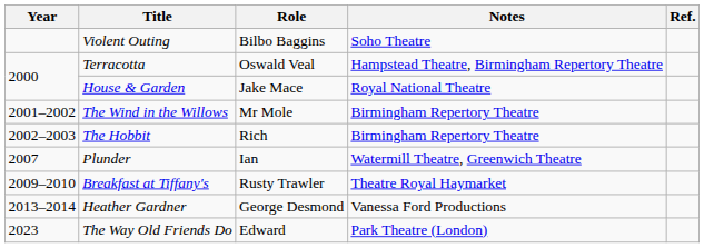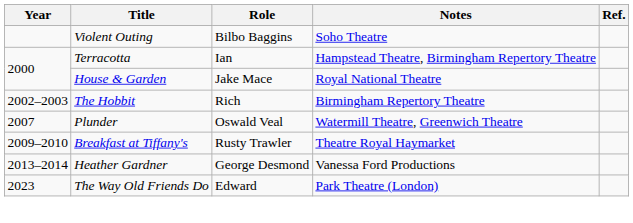Terracotta | Role: Oswald Veal -> Ian
- row: 2001–2002 | The Wind in the Willows | Mr Mole | Birmingham Repertory Theatre
Plunder | Role: Ian -> Oswald Veal
